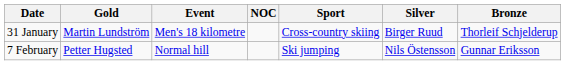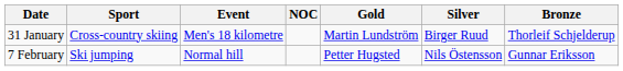columns swapped: Sport <-> Gold
